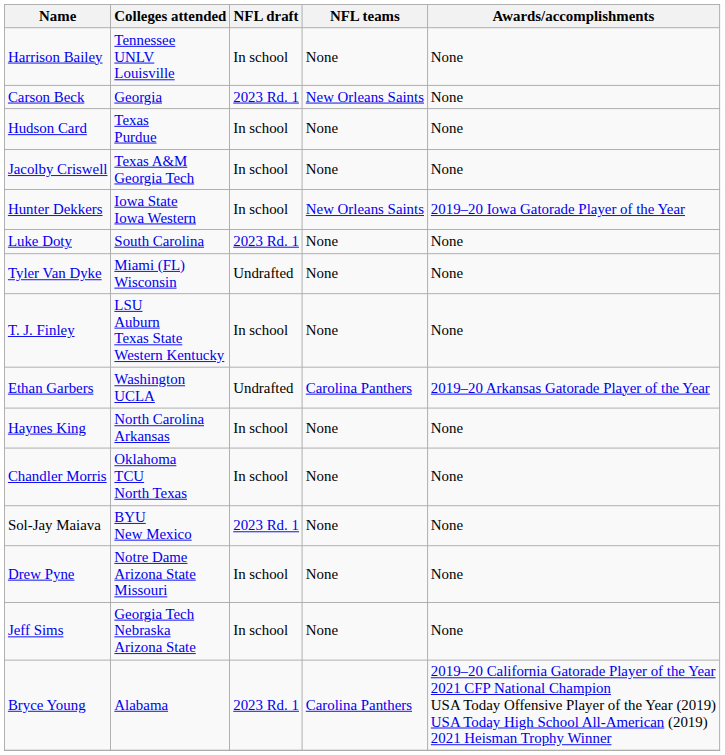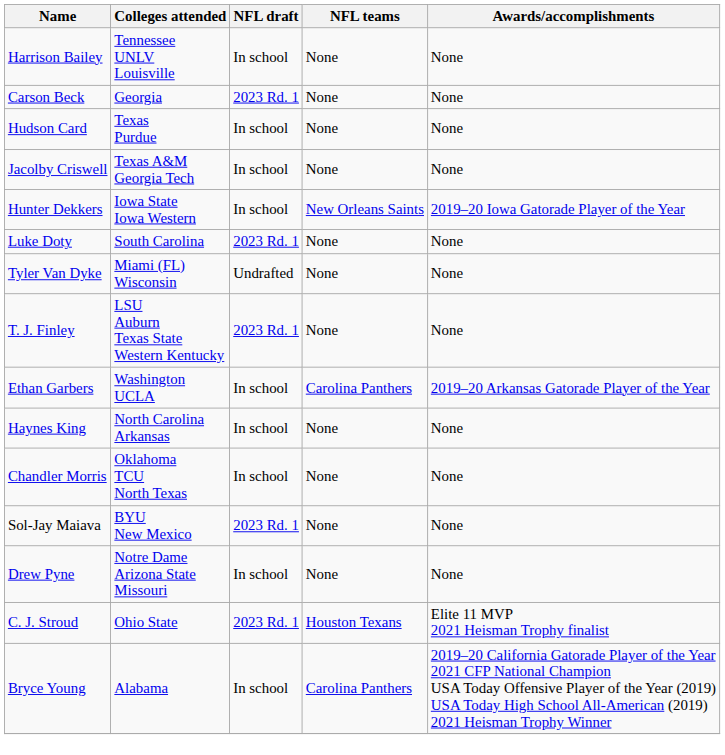Carson Beck | NFL teams: New Orleans Saints -> None
T. J. Finley | NFL draft: In school -> 2023 Rd. 1
Ethan Garbers | NFL draft: Undrafted -> In school
- row: Jeff Sims | Georgia Tech Nebraska Arizona State | In school | None | None
+ row: C. J. Stroud | Ohio State | 2023 Rd. 1 | Houston Texans | Elite 11 MVP 2021 Heisman Trophy finalist
Bryce Young | NFL draft: 2023 Rd. 1 -> In school
